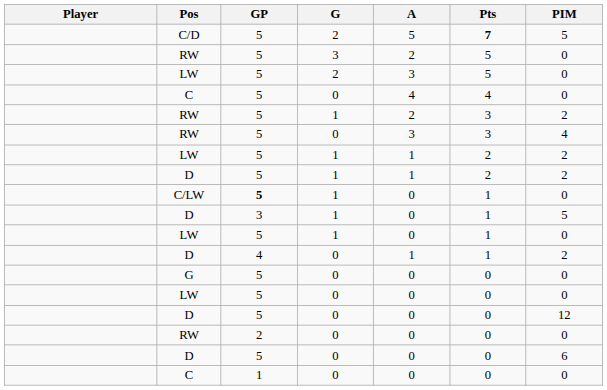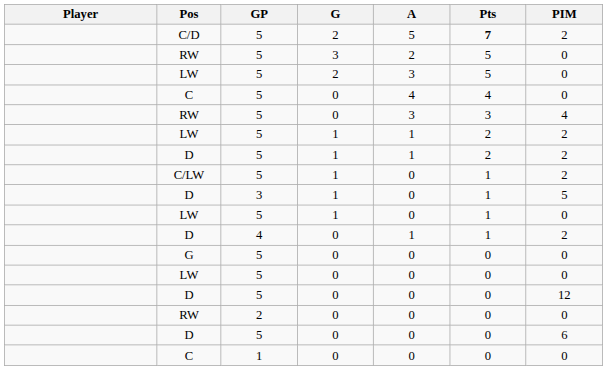C/D | PIM: 5 -> 2
- row: RW | 5 | 1 | 2 | 3 | 2
C/LW | GP: bold -> normal
C/LW | PIM: 0 -> 2
